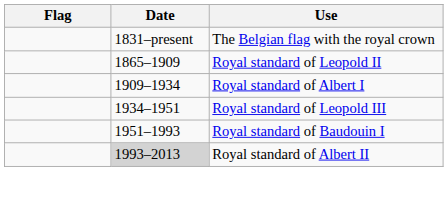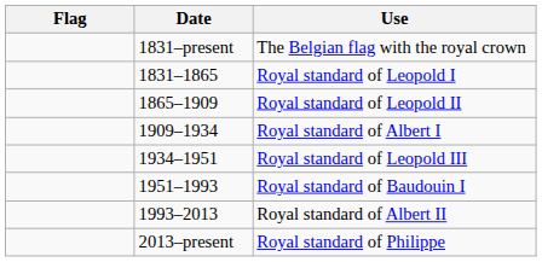+ row: 1831–1865 | Royal standard of Leopold I
Royal standard of Albert II | Date: lightgrey background -> no background
+ row: 2013–present | Royal standard of Philippe
